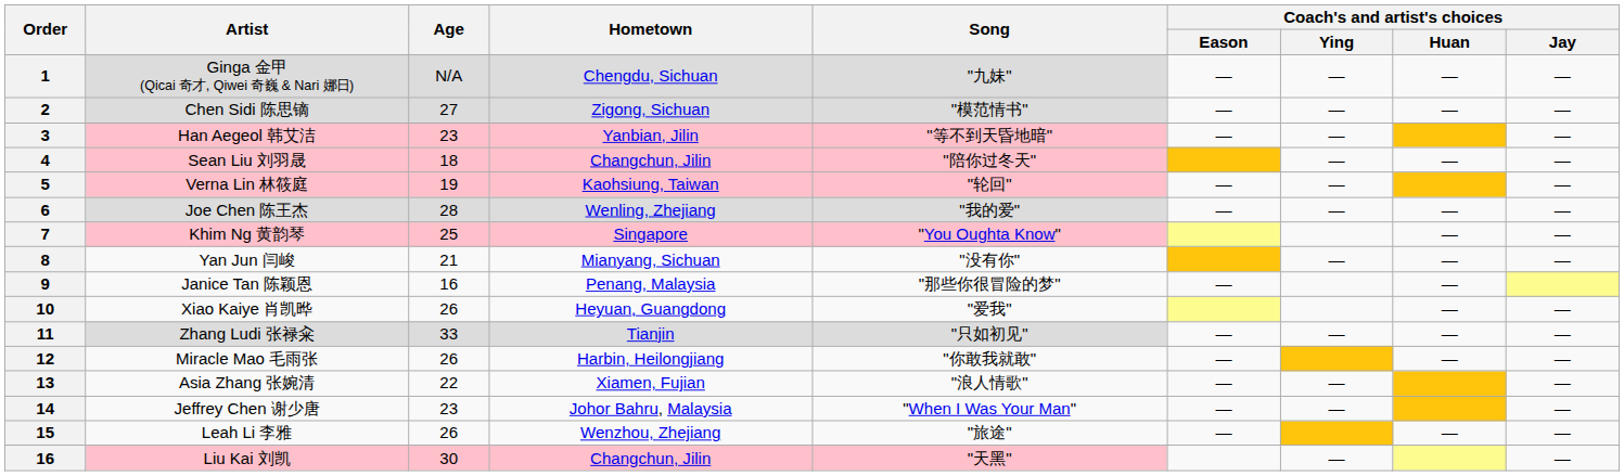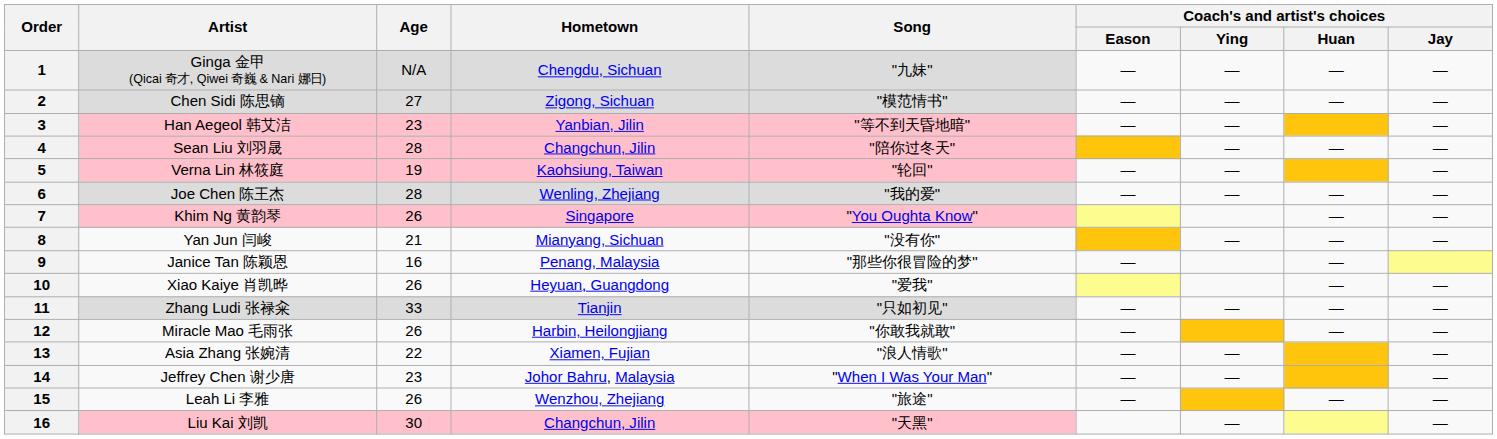Sean Liu 刘羽晟 | Age: 18 -> 28
Khim Ng 黄韵琴 | Age: 25 -> 26
